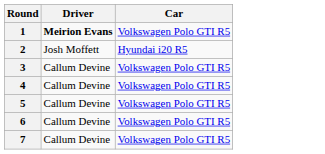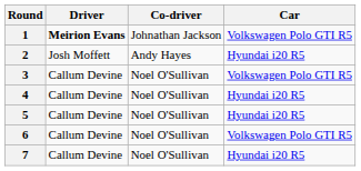+ column: Co-driver | Johnathan Jackson | Andy Hayes | Noel O'Sullivan | Noel O'Sullivan | Noel O'Sullivan | Noel O'Sullivan | Noel O'Sullivan
4 | Car: Volkswagen Polo GTI R5 -> Hyundai i20 R5
5 | Car: Volkswagen Polo GTI R5 -> Hyundai i20 R5
7 | Car: Volkswagen Polo GTI R5 -> Hyundai i20 R5
